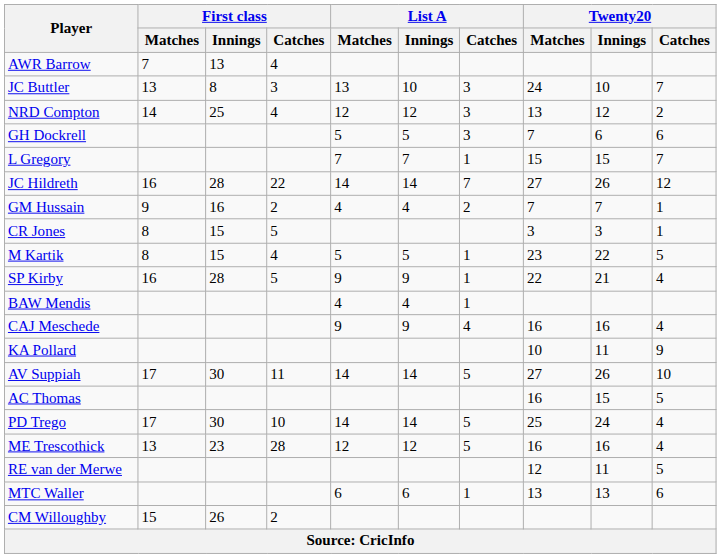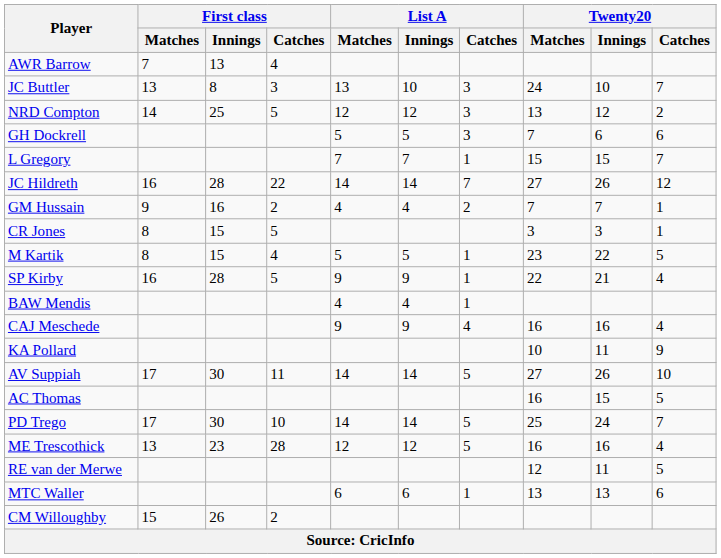NRD Compton | First class / Catches: 4 -> 5
PD Trego | Twenty20 / Catches: 4 -> 7
